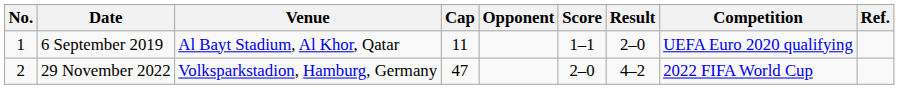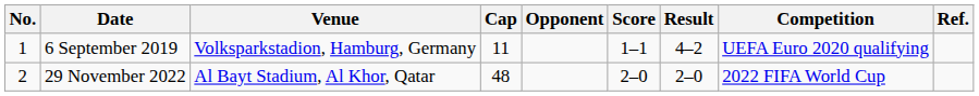6 September 2019 | Venue: Al Bayt Stadium, Al Khor, Qatar -> Volksparkstadion, Hamburg, Germany
6 September 2019 | Result: 2–0 -> 4–2
29 November 2022 | Venue: Volksparkstadion, Hamburg, Germany -> Al Bayt Stadium, Al Khor, Qatar
29 November 2022 | Cap: 47 -> 48
29 November 2022 | Result: 4–2 -> 2–0
